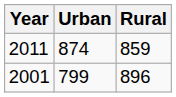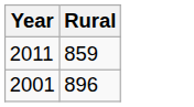- column: Urban | 874 | 799
